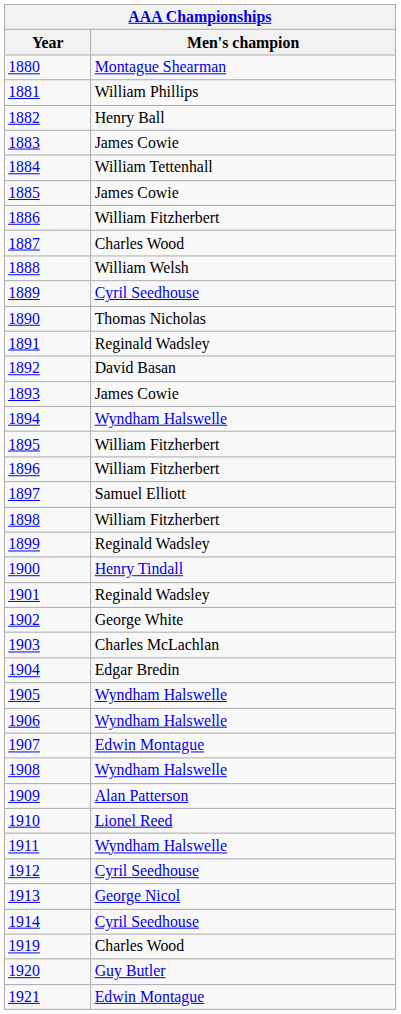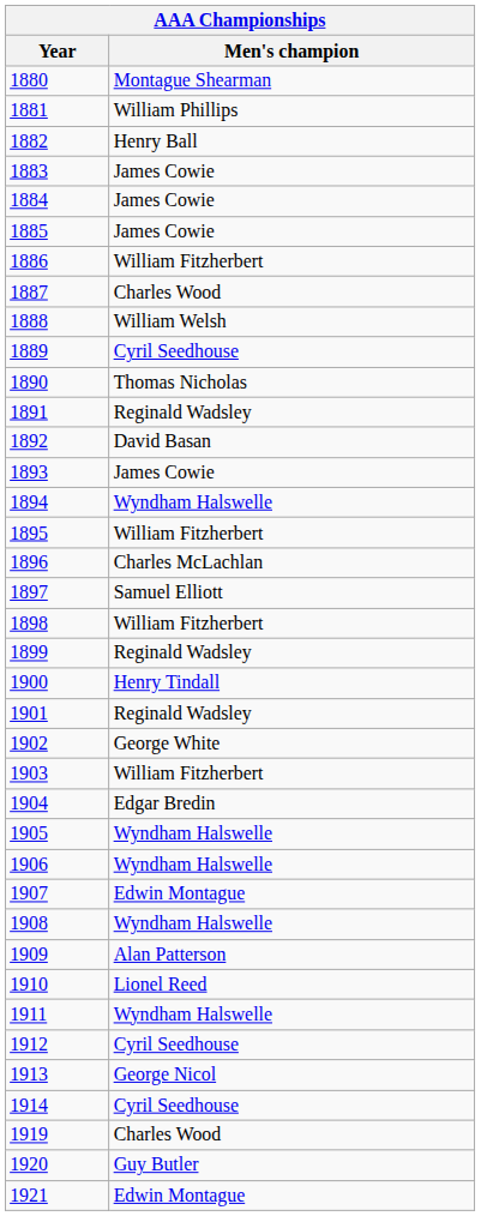1884 | Men's champion: William Tettenhall -> James Cowie
1896 | Men's champion: William Fitzherbert -> Charles McLachlan
1903 | Men's champion: Charles McLachlan -> William Fitzherbert
